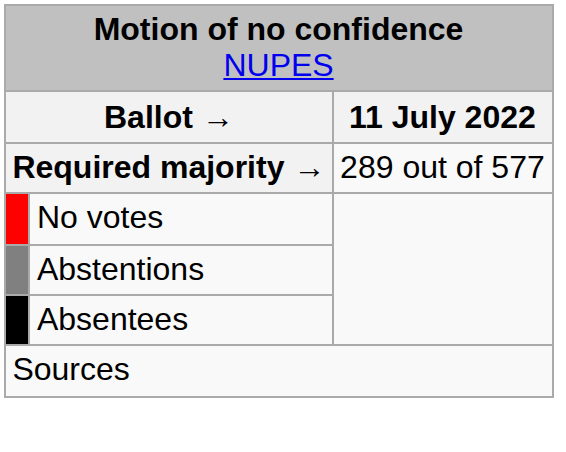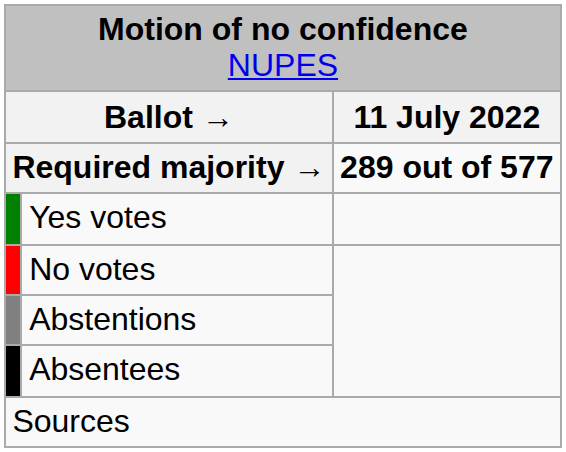Required majority → | column 3: normal -> bold
+ row: Yes votes
